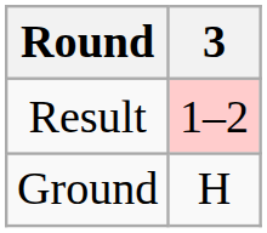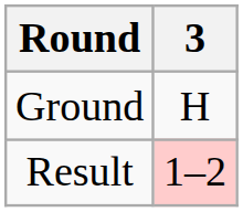rows swapped: Ground <-> Result
